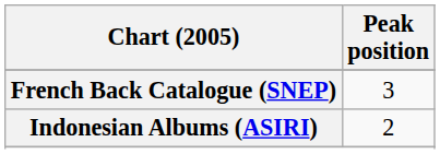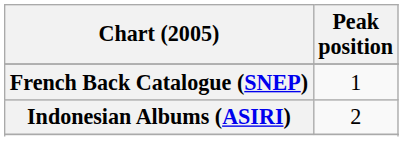French Back Catalogue (SNEP) | Peak position: 3 -> 1
